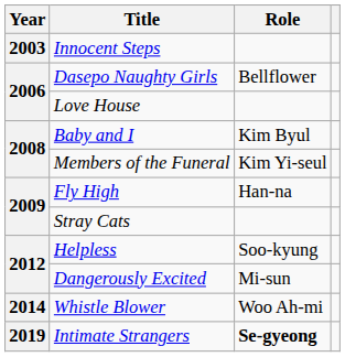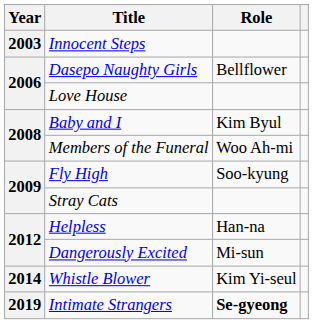Members of the Funeral | Role: Kim Yi-seul -> Woo Ah-mi
Fly High | Role: Han-na -> Soo-kyung
Helpless | Role: Soo-kyung -> Han-na
Whistle Blower | Role: Woo Ah-mi -> Kim Yi-seul
